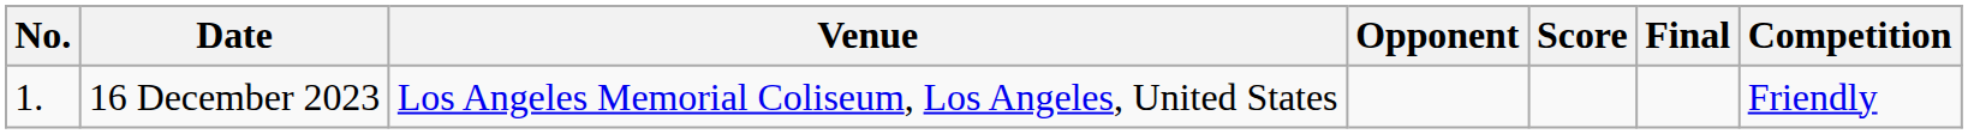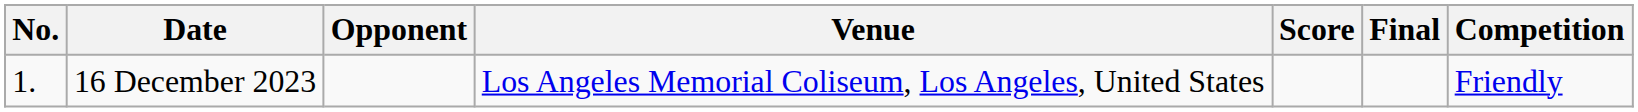columns swapped: Venue <-> Opponent
